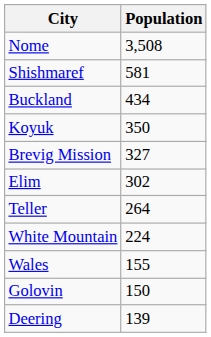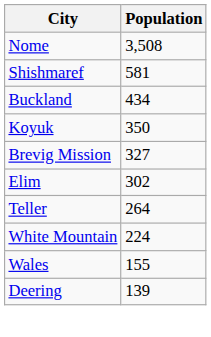- row: Golovin | 150
